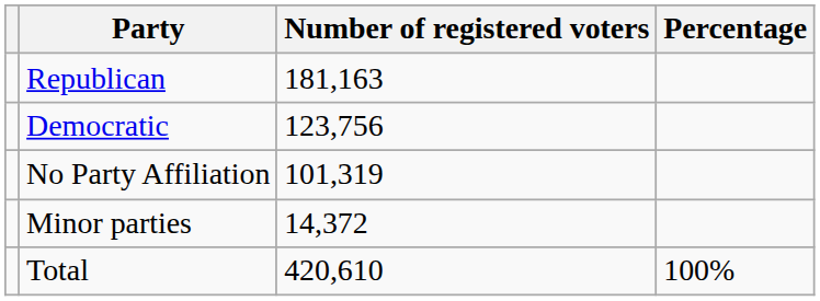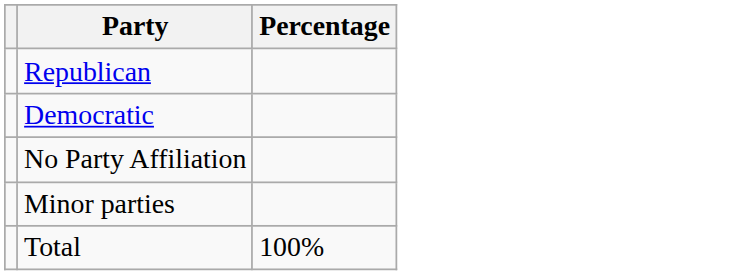- column: Number of registered voters | 181,163 | 123,756 | 101,319 | 14,372 | 420,610
